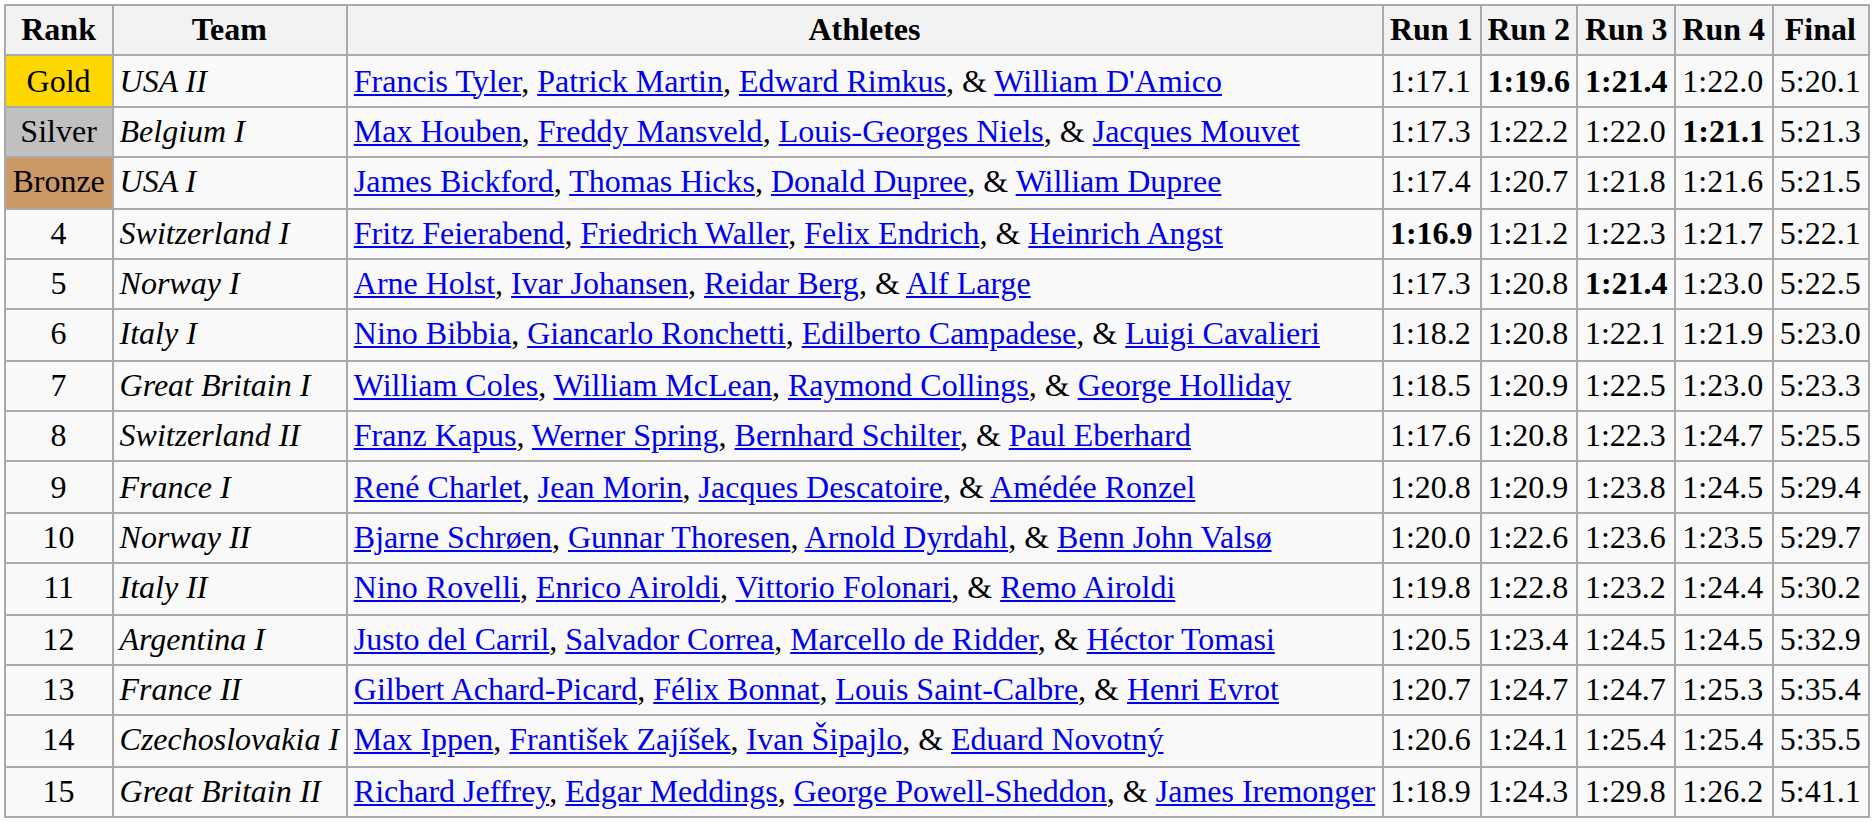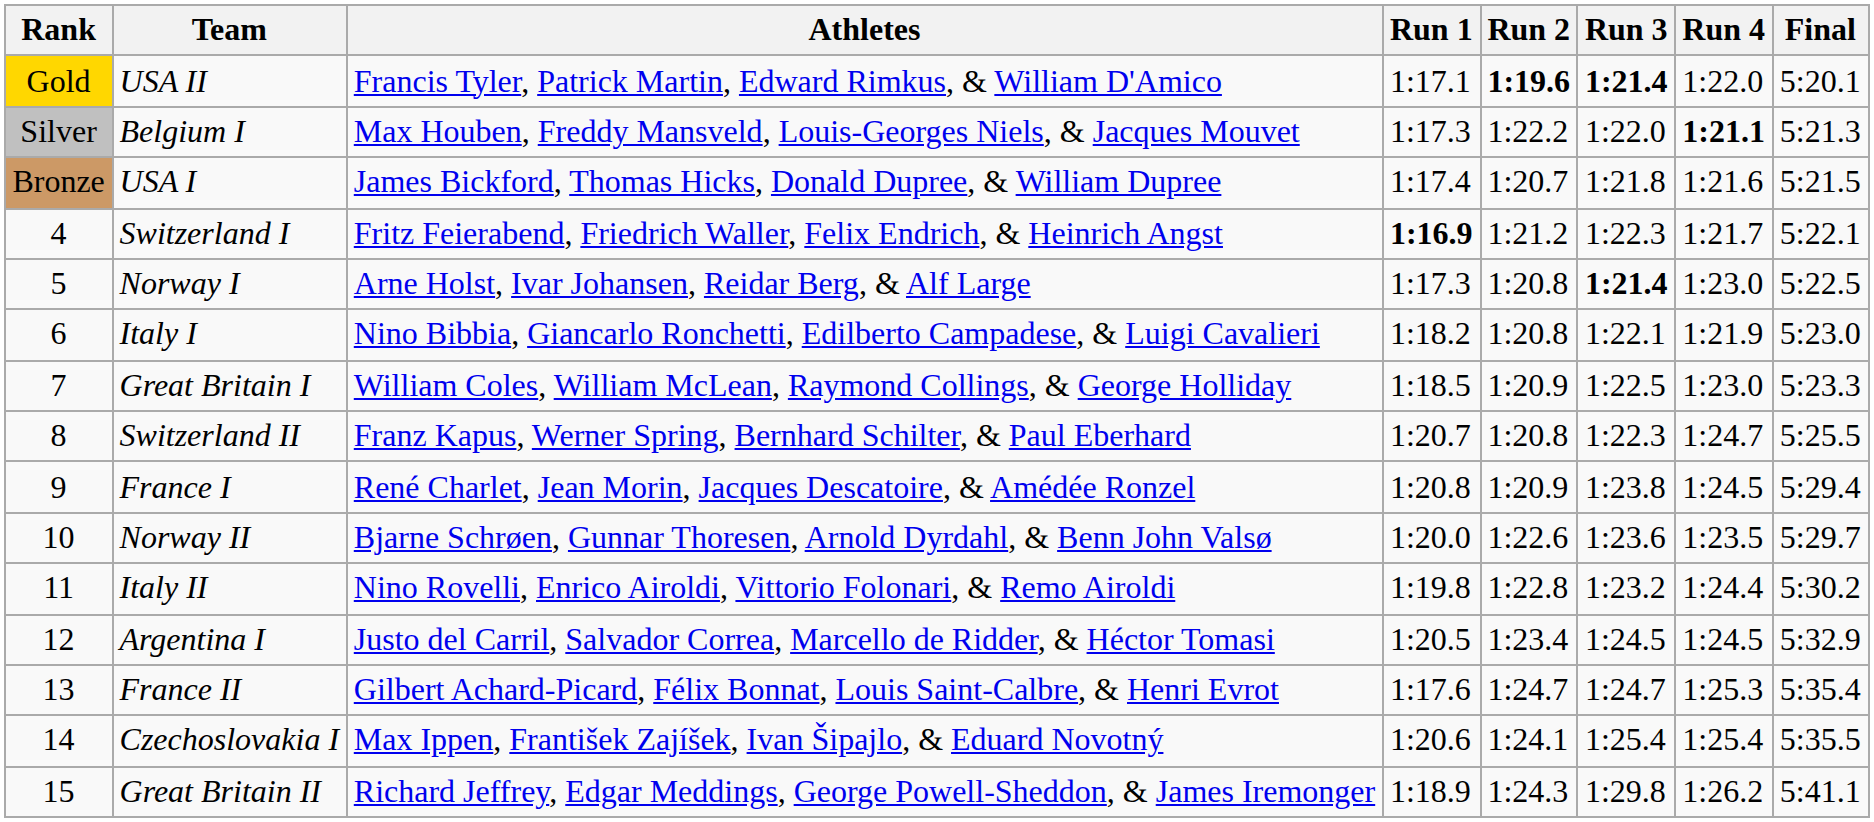Switzerland II | Run 1: 1:17.6 -> 1:20.7
France II | Run 1: 1:20.7 -> 1:17.6
